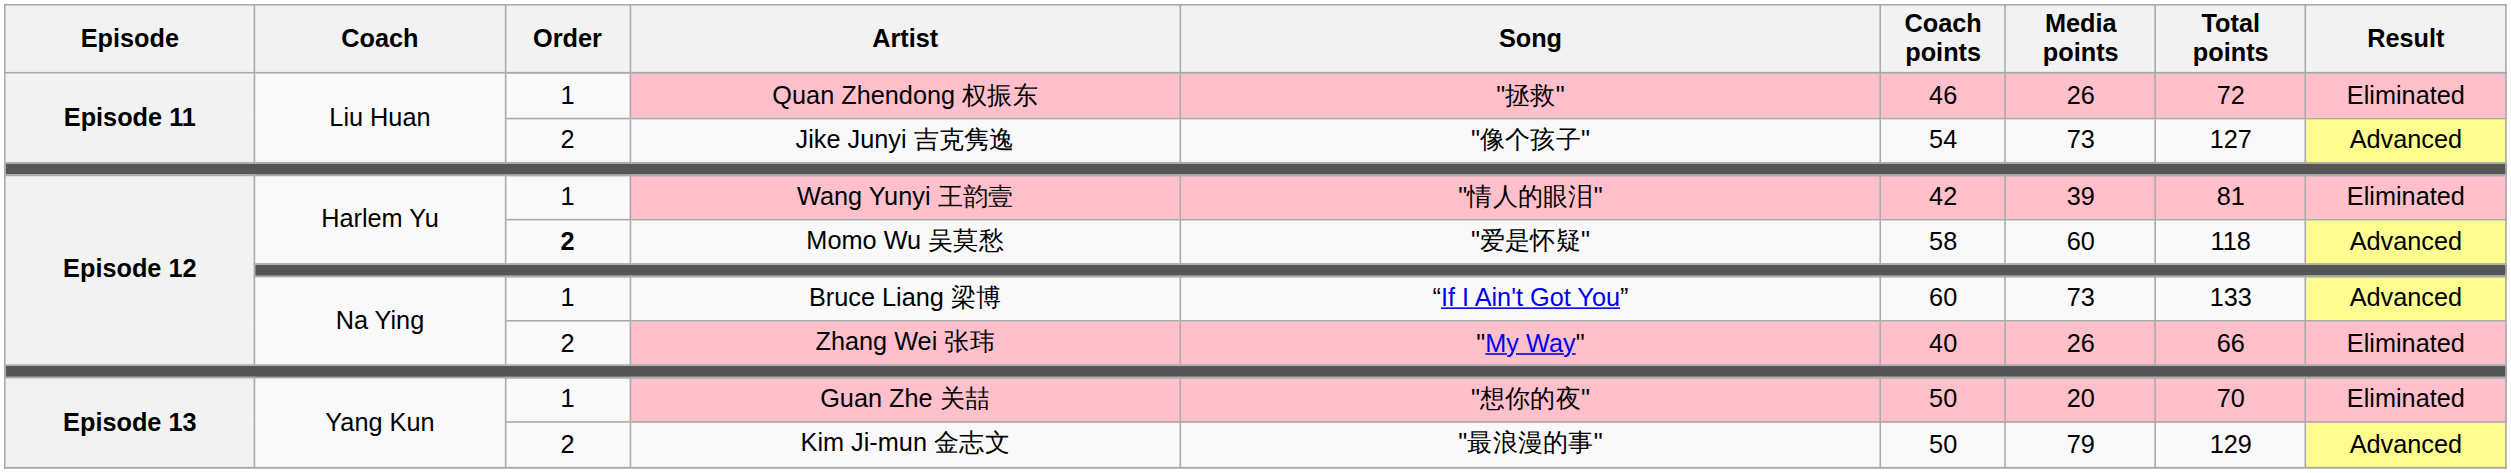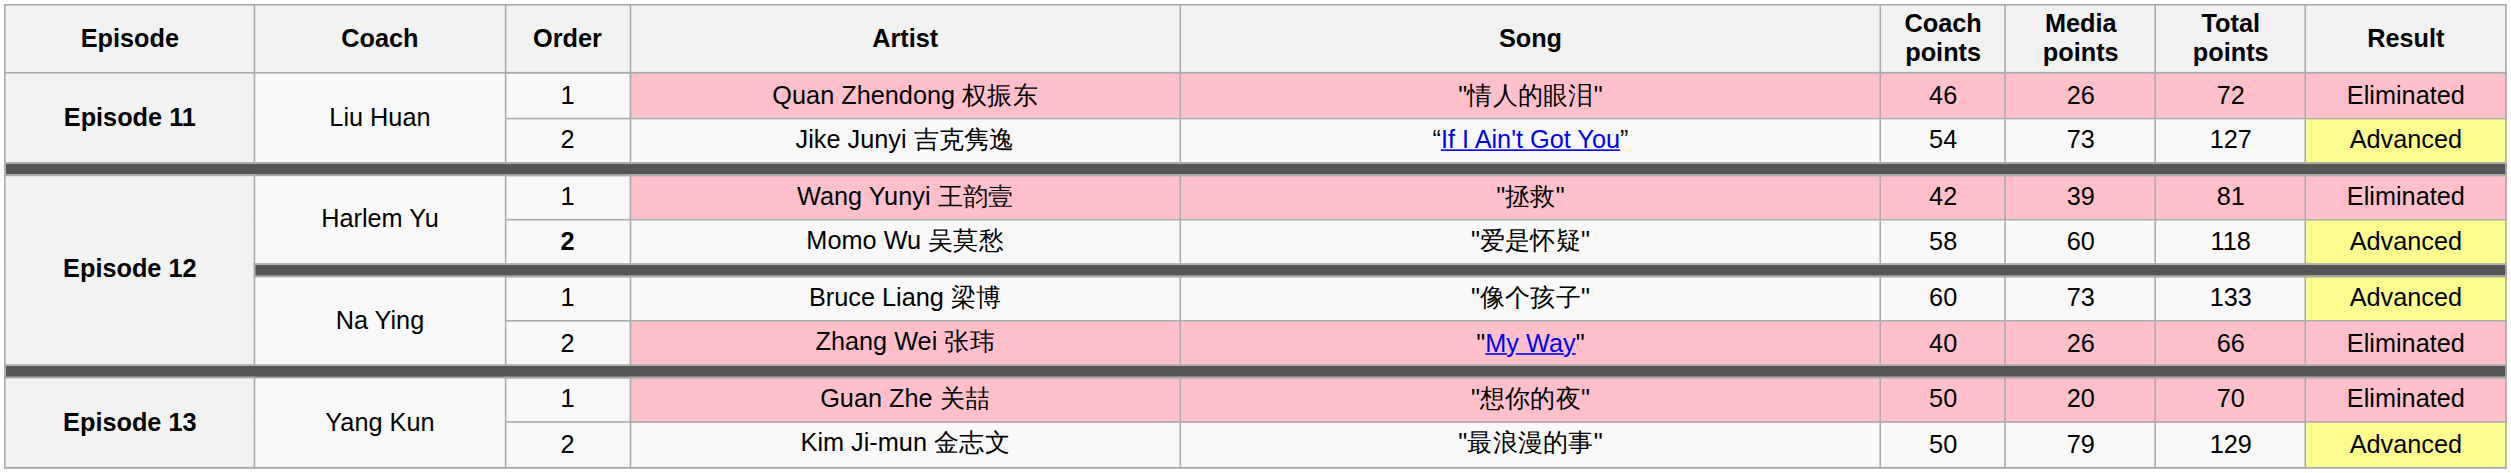Quan Zhendong 权振东 | Song: "拯救" -> "情人的眼泪"
Jike Junyi 吉克隽逸 | Song: "像个孩子" -> “If I Ain't Got You”
Wang Yunyi 王韵壹 | Song: "情人的眼泪" -> "拯救"
Bruce Liang 梁博 | Song: “If I Ain't Got You” -> "像个孩子"
